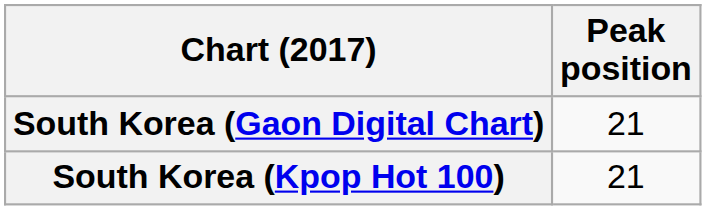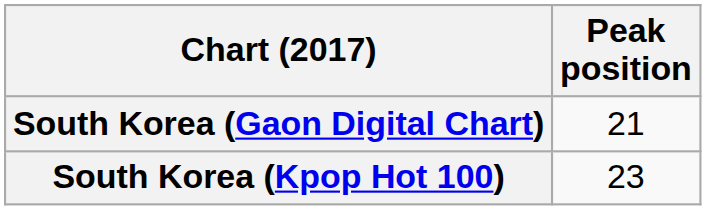South Korea (Kpop Hot 100) | Peak position: 21 -> 23
